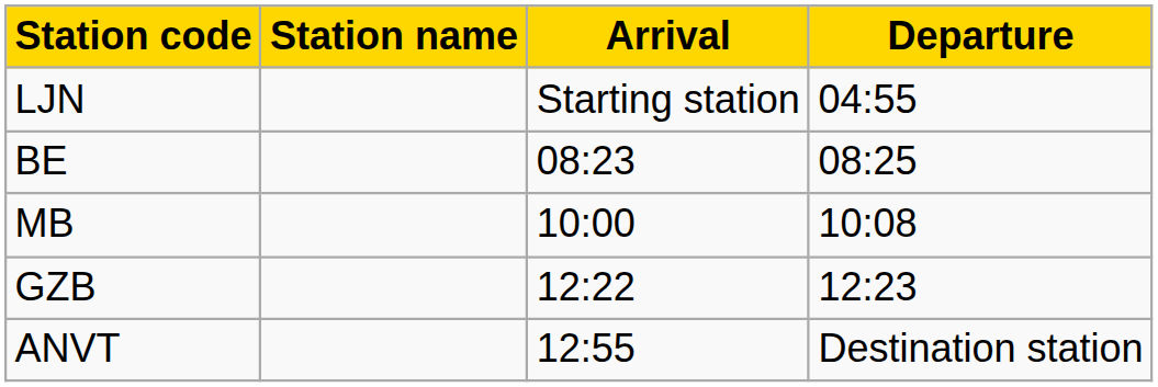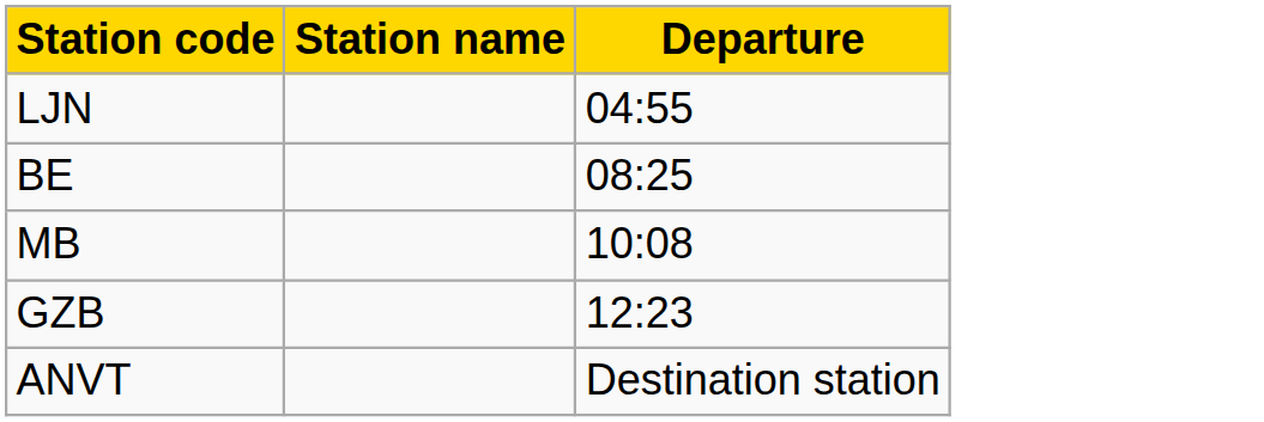- column: Arrival | Starting station | 08:23 | 10:00 | 12:22 | 12:55
